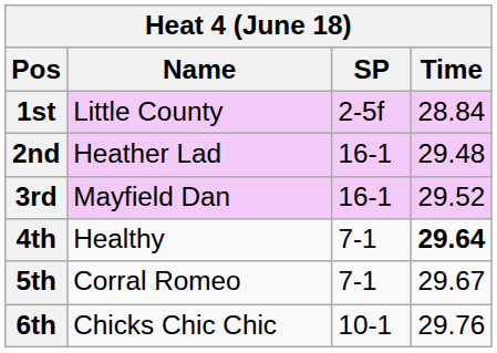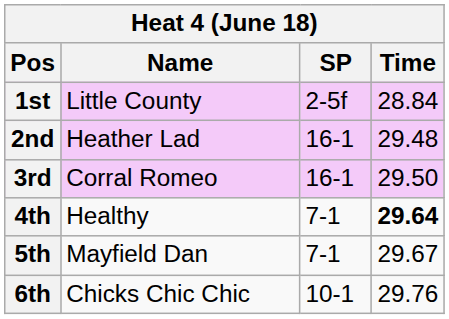3rd | Name: Mayfield Dan -> Corral Romeo
3rd | Time: 29.52 -> 29.50
5th | Name: Corral Romeo -> Mayfield Dan
